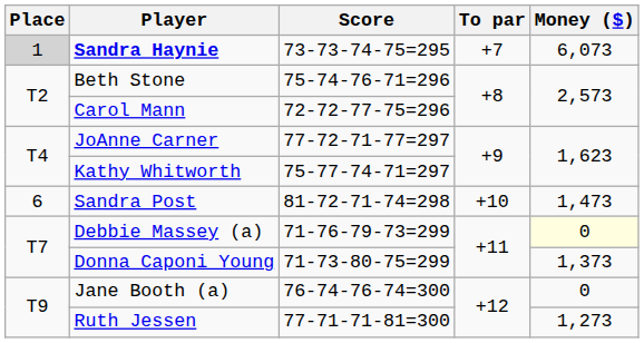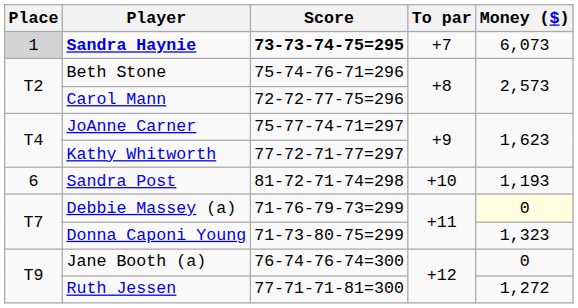Sandra Haynie | Score: normal -> bold
JoAnne Carner | Score: 77-72-71-77=297 -> 75-77-74-71=297
Kathy Whitworth | Score: 75-77-74-71=297 -> 77-72-71-77=297
Sandra Post | Money ($): 1,473 -> 1,193
Donna Caponi Young | Money ($): 1,373 -> 1,323
Ruth Jessen | Money ($): 1,273 -> 1,272
